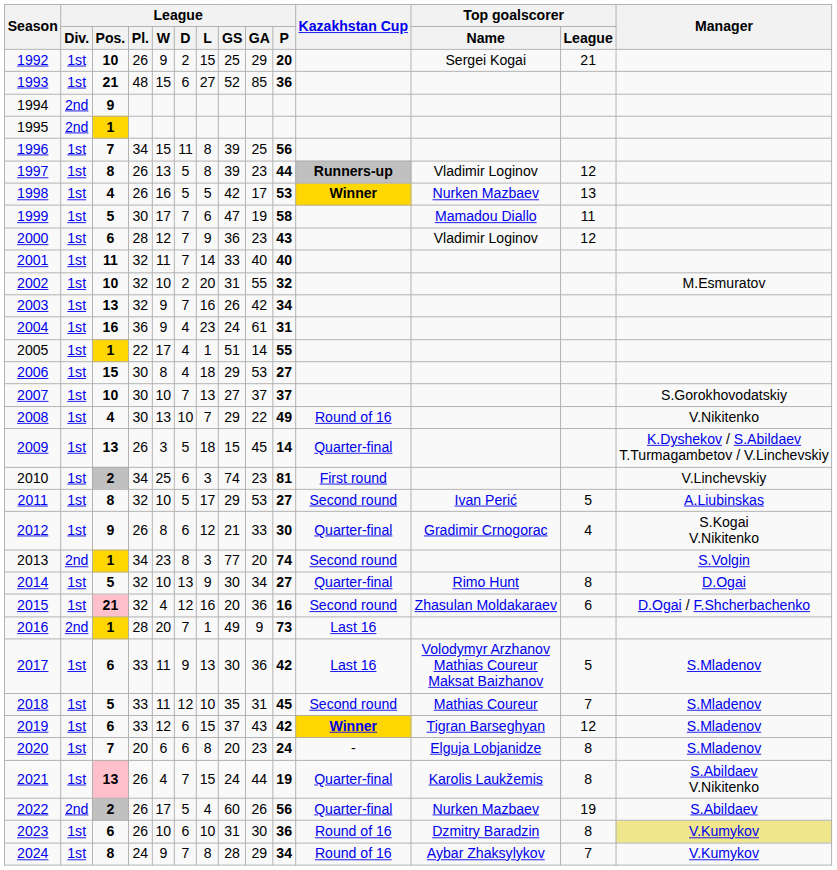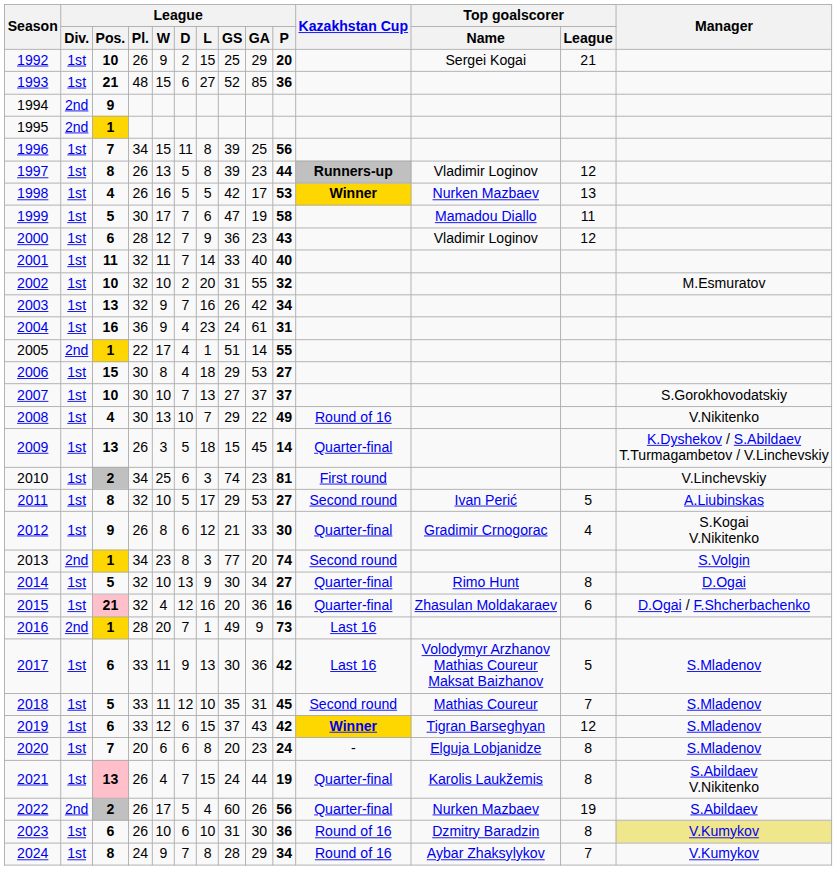2005 | League / Div.: 1st -> 2nd
2015 | Kazakhstan Cup: Second round -> Quarter-final
